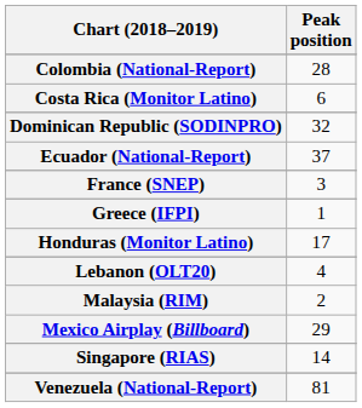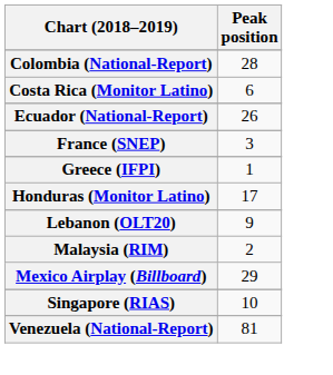- row: Dominican Republic (SODINPRO) | 32
Ecuador (National-Report) | Peak position: 37 -> 26
Lebanon (OLT20) | Peak position: 4 -> 9
Singapore (RIAS) | Peak position: 14 -> 10
